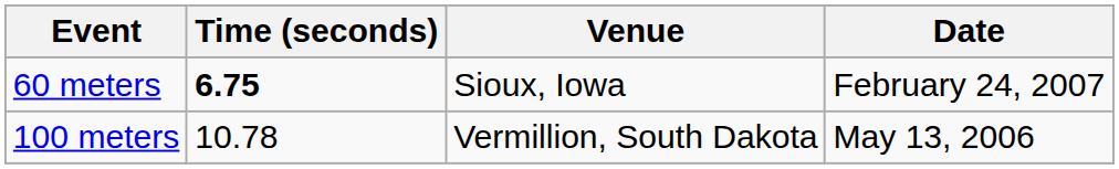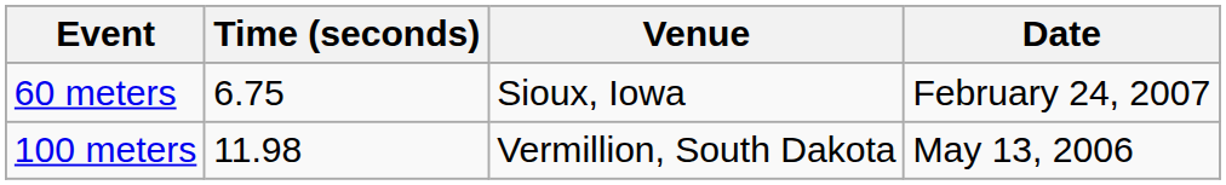60 meters | Time (seconds): bold -> normal
100 meters | Time (seconds): 10.78 -> 11.98
